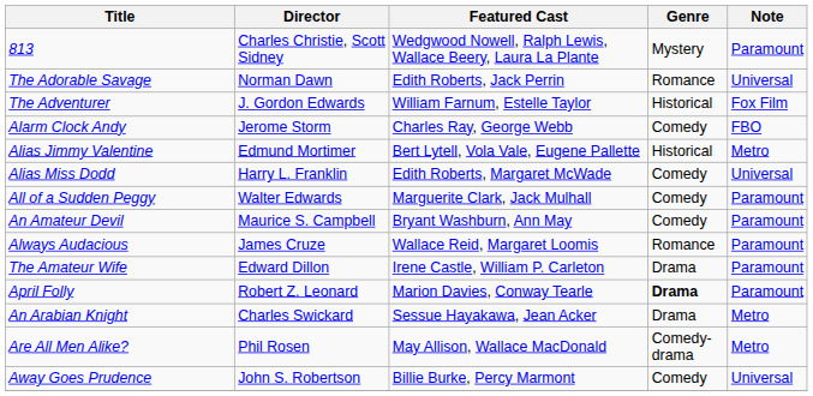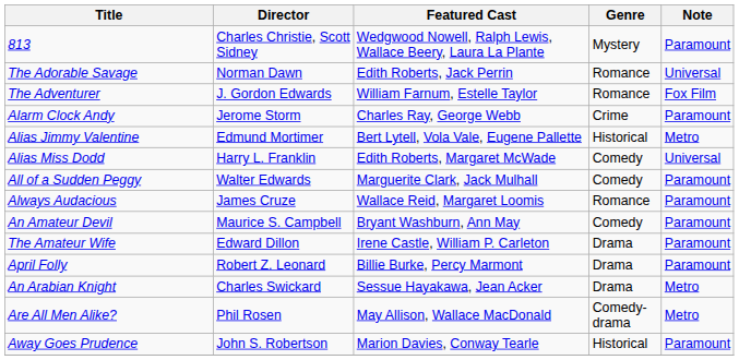The Adventurer | Genre: Historical -> Romance
Alarm Clock Andy | Genre: Comedy -> Crime
Alarm Clock Andy | Note: FBO -> Paramount
rows swapped: Always Audacious <-> An Amateur Devil
April Folly | Featured Cast: Marion Davies, Conway Tearle -> Billie Burke, Percy Marmont
April Folly | Genre: bold -> normal
Away Goes Prudence | Featured Cast: Billie Burke, Percy Marmont -> Marion Davies, Conway Tearle
Away Goes Prudence | Genre: Comedy -> Historical
Away Goes Prudence | Note: Universal -> Paramount
